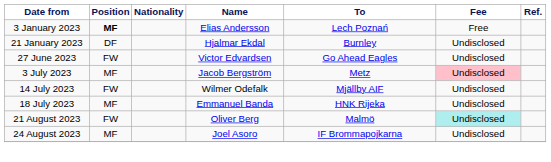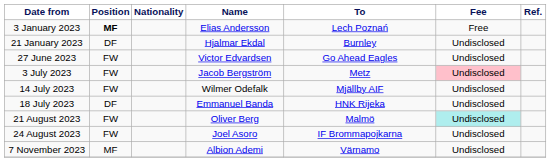3 July 2023 | Position: MF -> FW
18 July 2023 | Position: MF -> DF
24 August 2023 | Position: MF -> FW
+ row: 7 November 2023 | MF | Albion Ademi | Värnamo | Undisclosed
